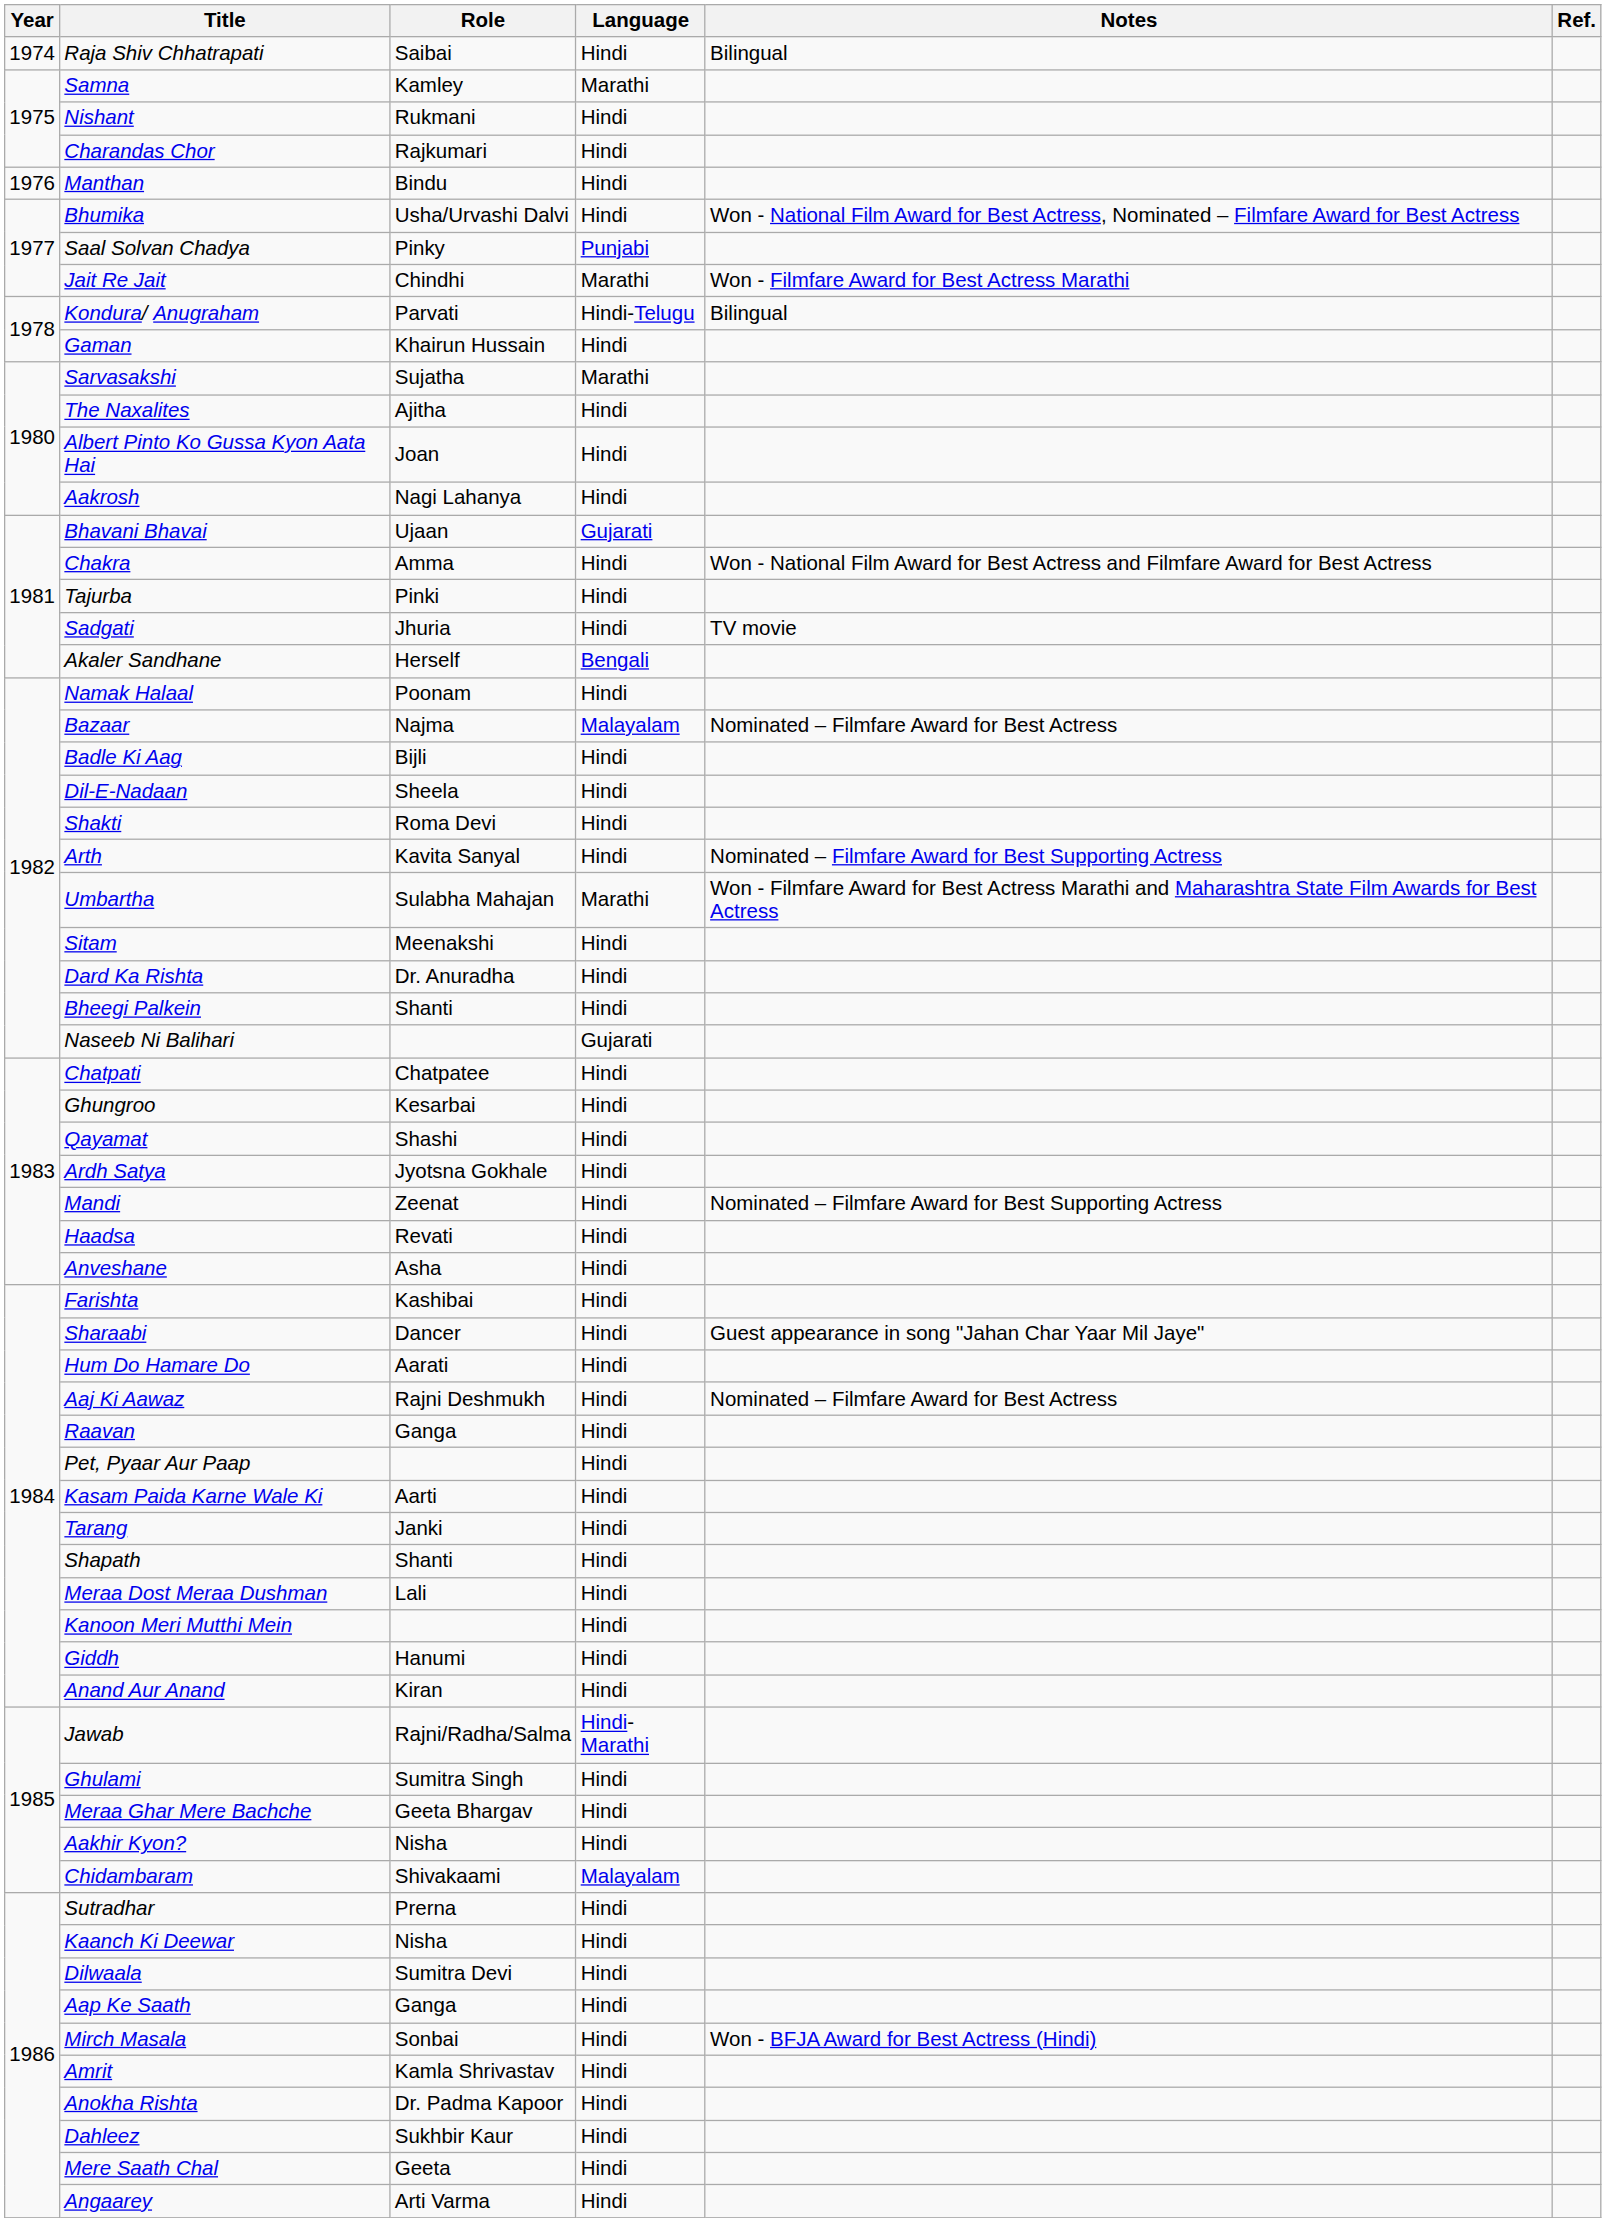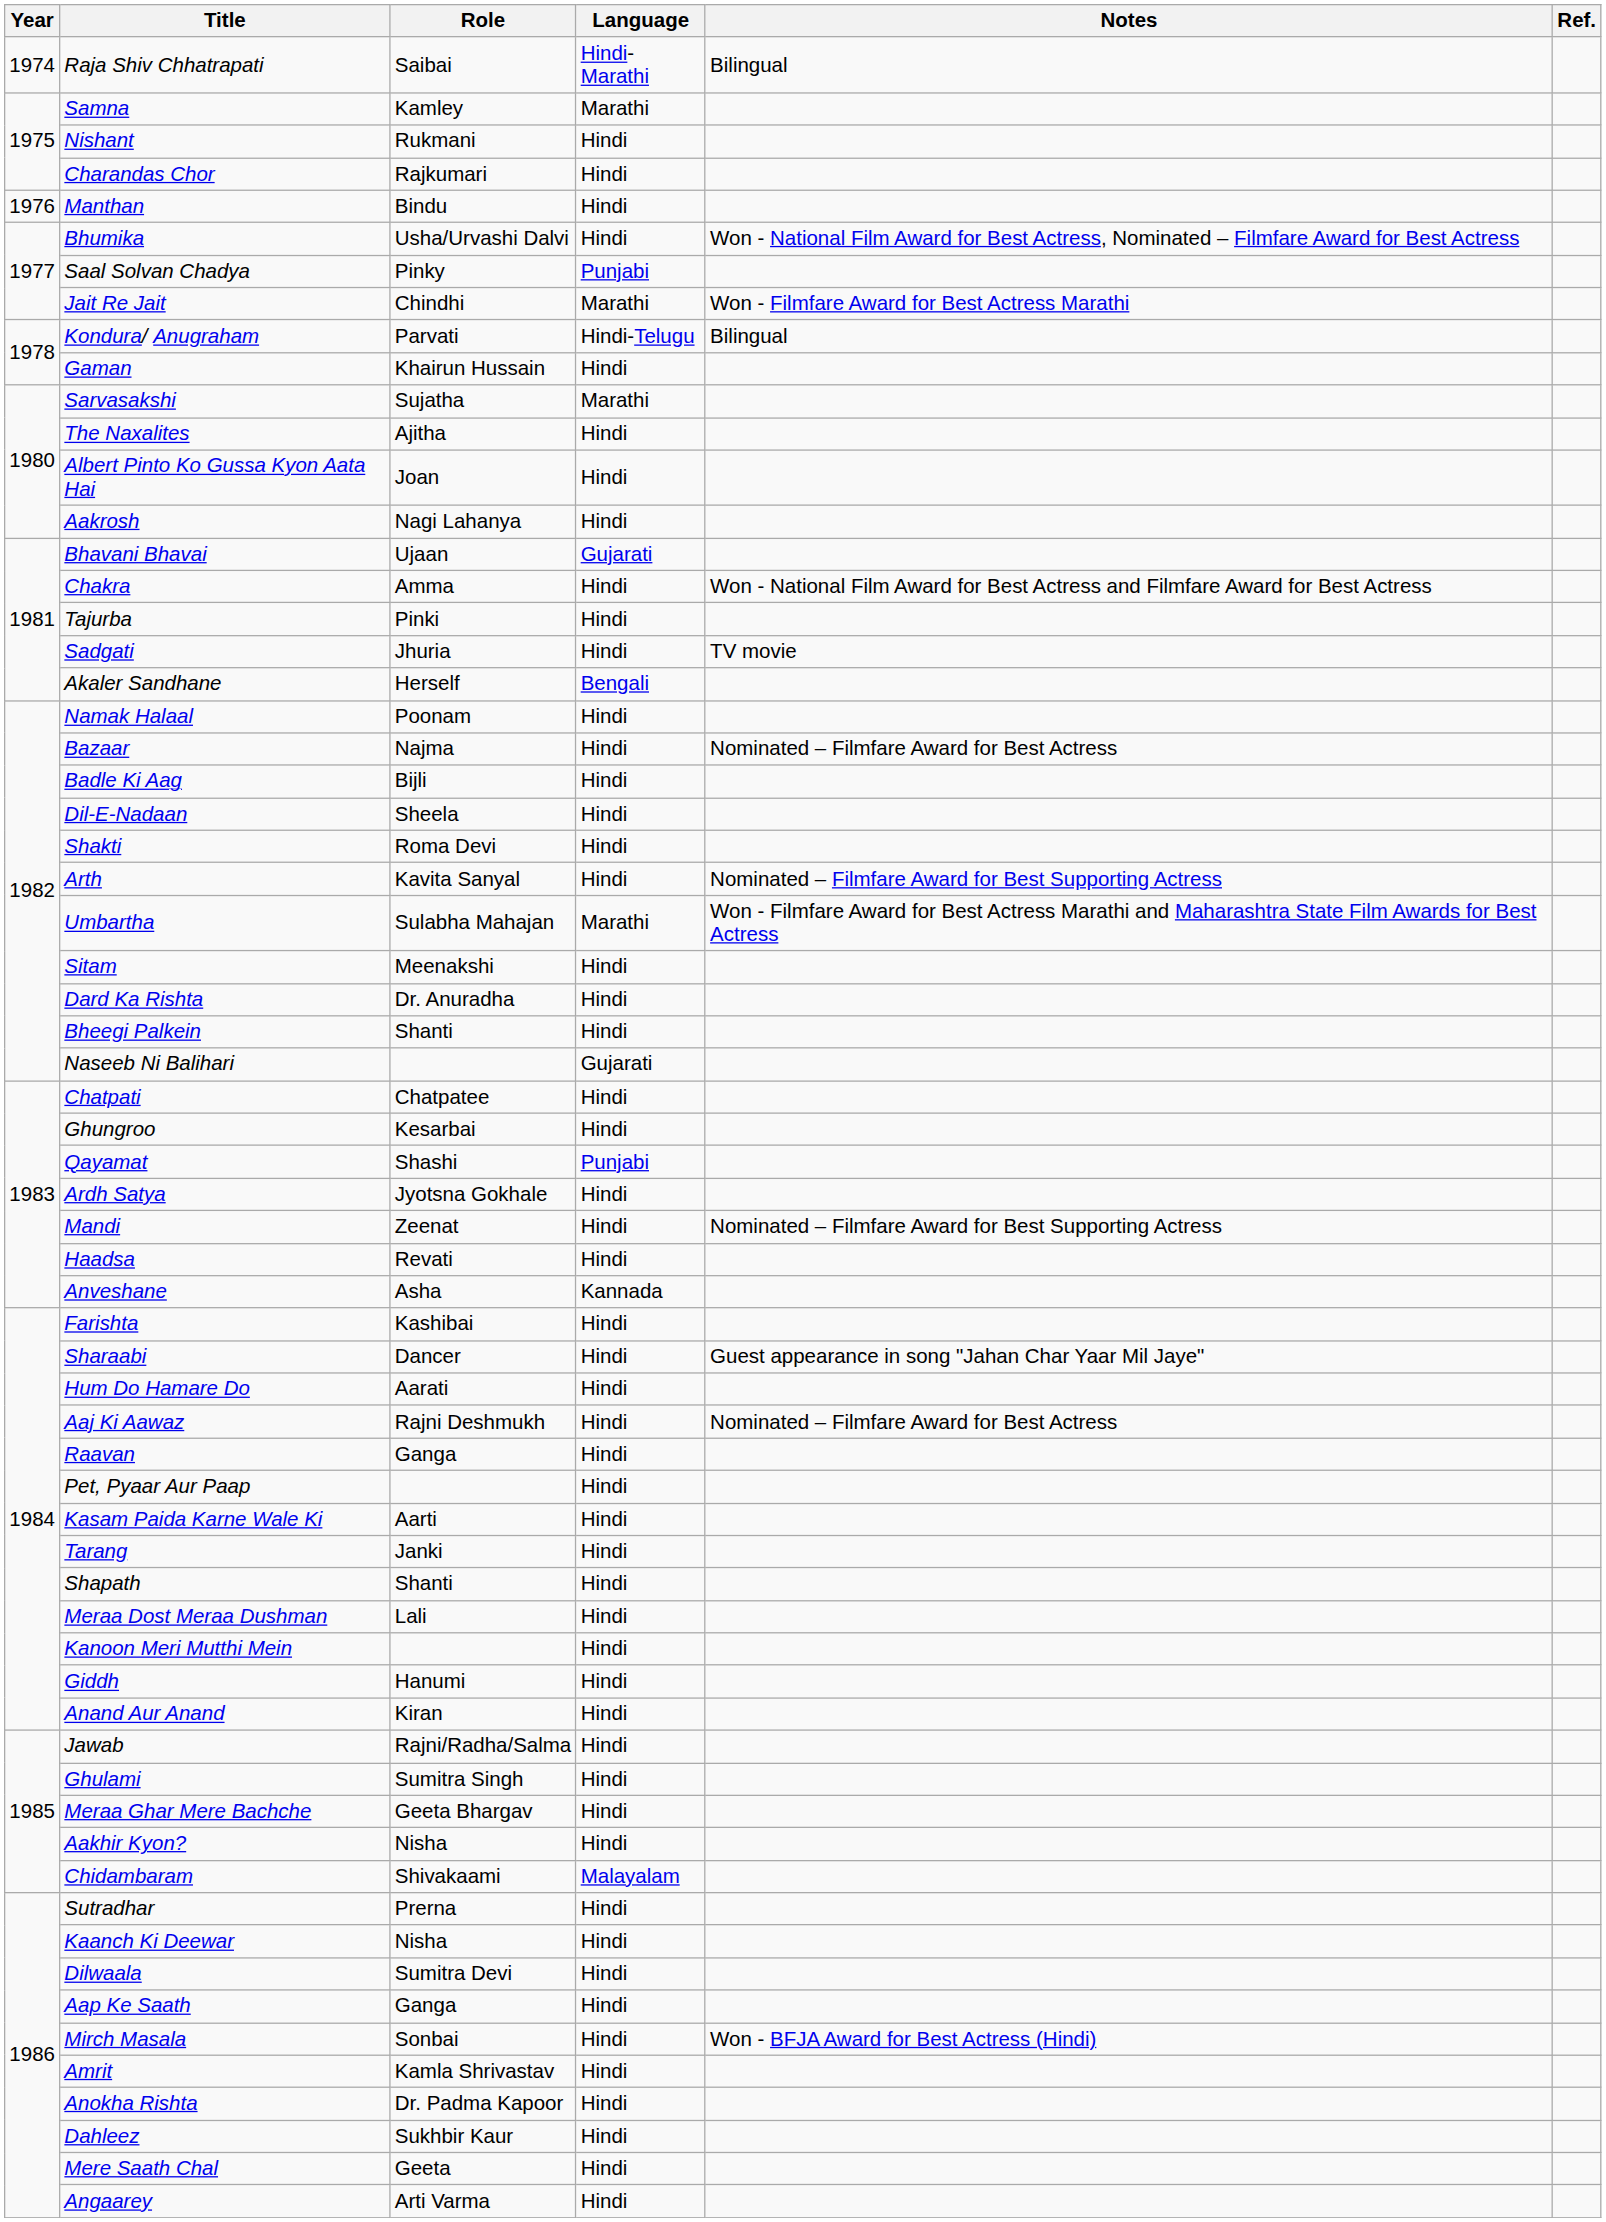Raja Shiv Chhatrapati | Language: Hindi -> Hindi-Marathi
Bazaar | Language: Malayalam -> Hindi
Qayamat | Language: Hindi -> Punjabi
Anveshane | Language: Hindi -> Kannada
Jawab | Language: Hindi-Marathi -> Hindi
